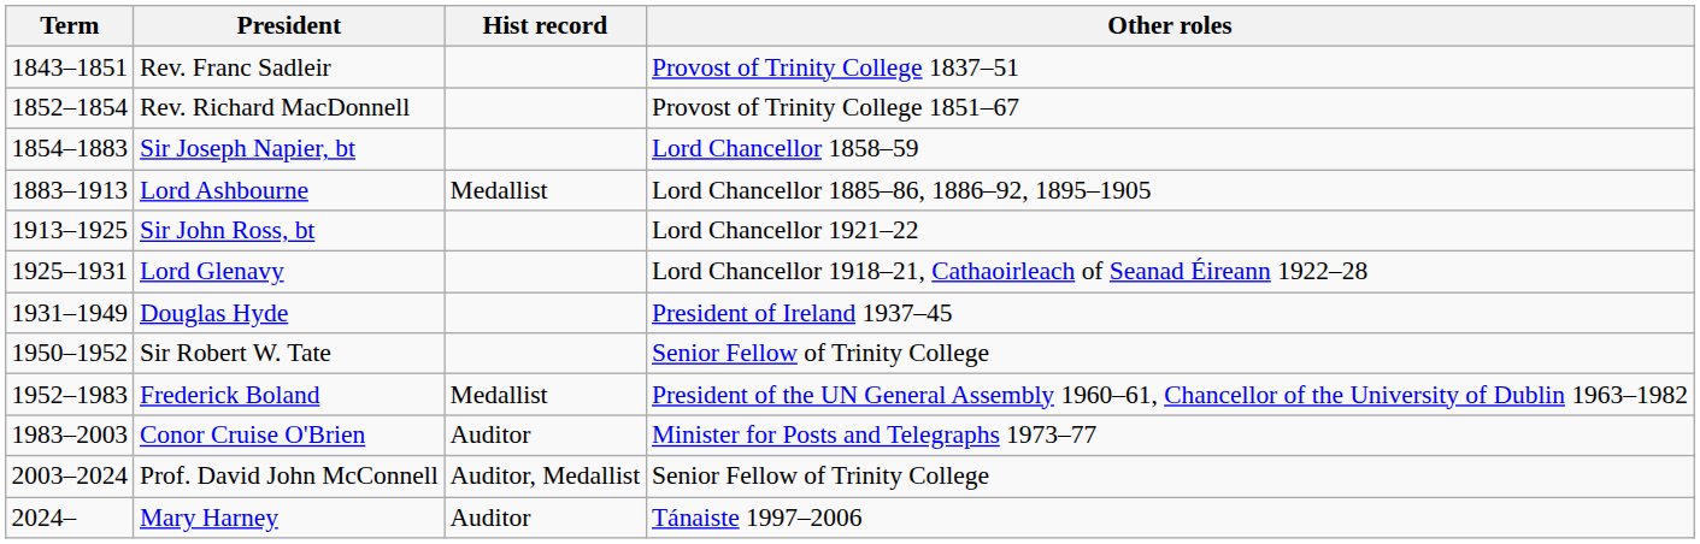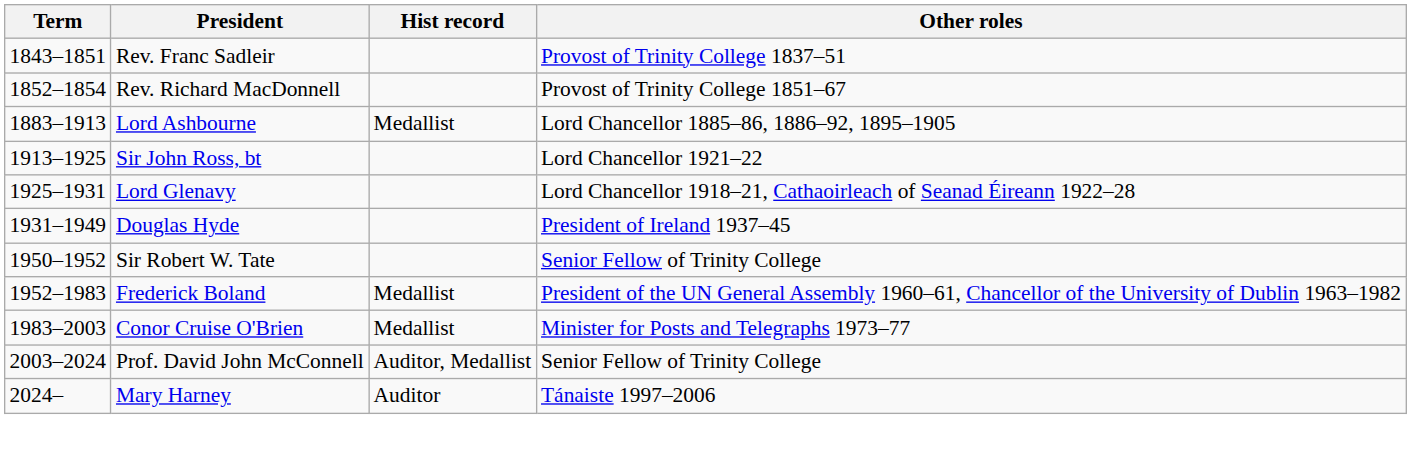- row: 1854–1883 | Sir Joseph Napier, bt | Lord Chancellor 1858–59
Conor Cruise O'Brien | Hist record: Auditor -> Medallist
